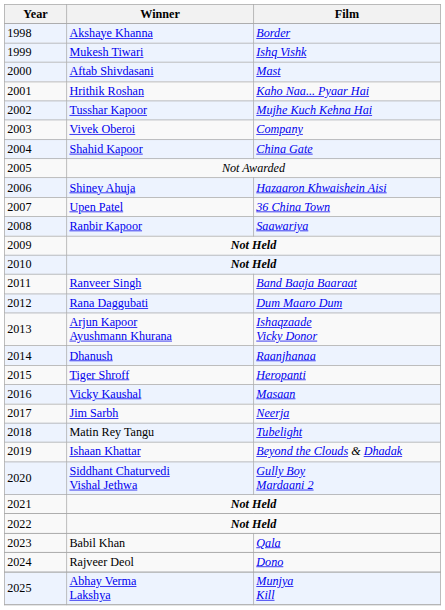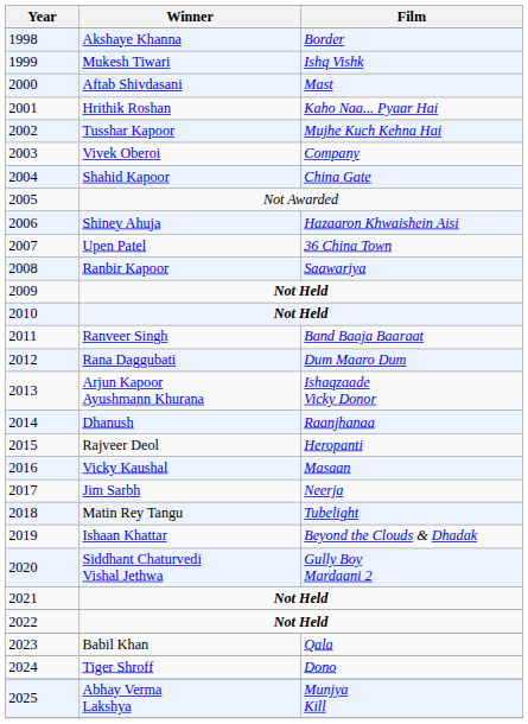2015 | Winner: Tiger Shroff -> Rajveer Deol
2024 | Winner: Rajveer Deol -> Tiger Shroff
